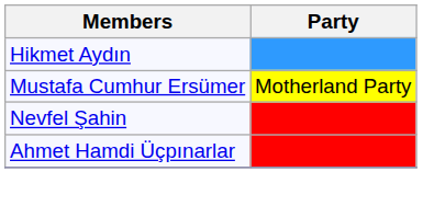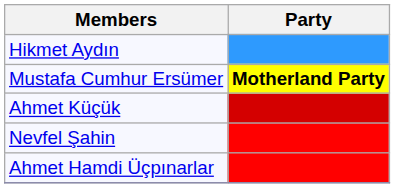Mustafa Cumhur Ersümer | Party: normal -> bold
+ row: Ahmet Küçük
